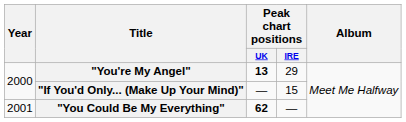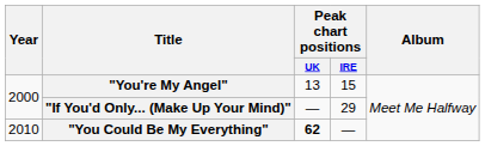"You're My Angel" | Peak chart positions / UK: bold -> normal
"You're My Angel" | Peak chart positions / IRE: 29 -> 15
"If You'd Only... (Make Up Your Mind)" | Peak chart positions / IRE: 15 -> 29
"You Could Be My Everything" | Year: 2001 -> 2010
